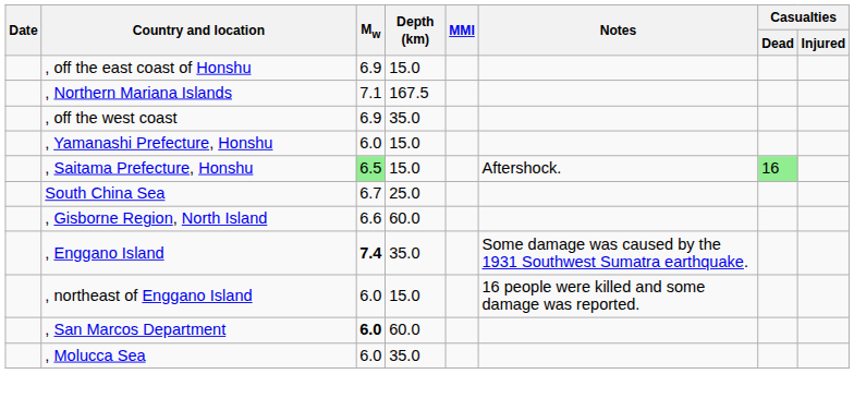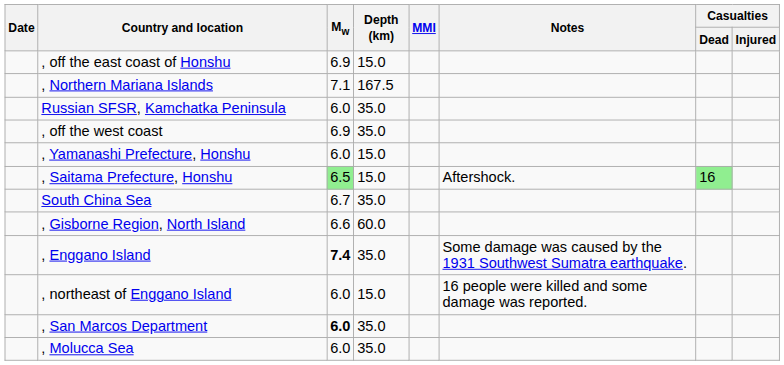+ row: Russian SFSR, Kamchatka Peninsula | 6.0 | 35.0
South China Sea | Depth (km): 25.0 -> 35.0
, San Marcos Department | Depth (km): 60.0 -> 35.0
